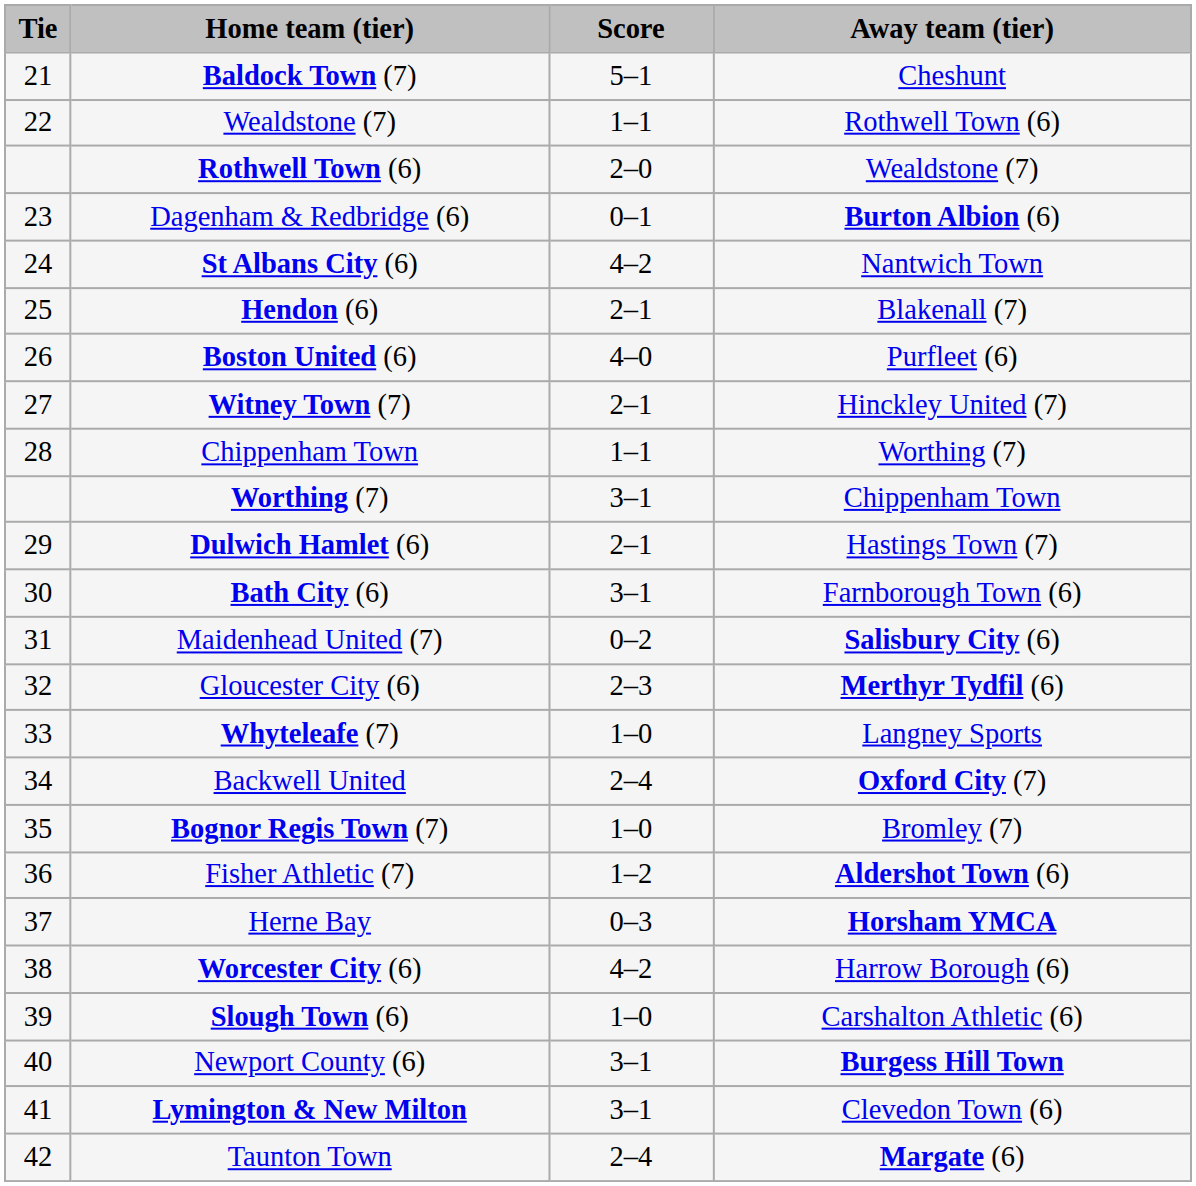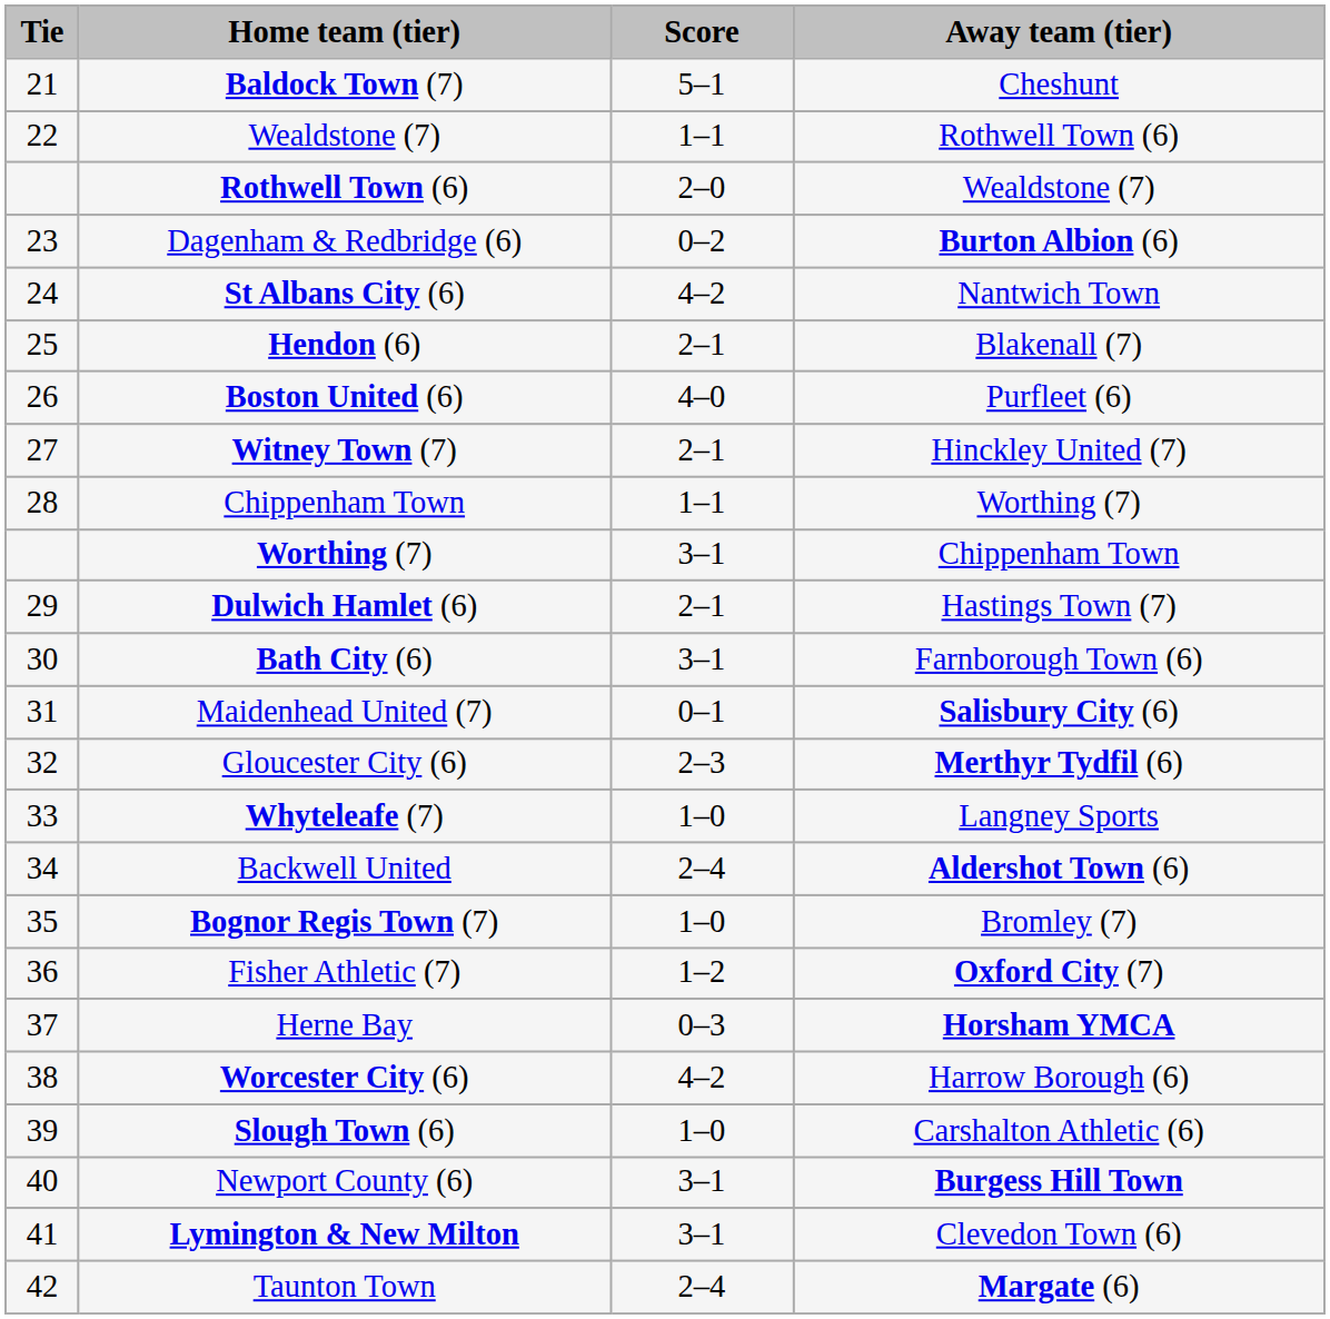Dagenham & Redbridge (6) | Score: 0–1 -> 0–2
Maidenhead United (7) | Score: 0–2 -> 0–1
Backwell United | Away team (tier): Oxford City (7) -> Aldershot Town (6)
Fisher Athletic (7) | Away team (tier): Aldershot Town (6) -> Oxford City (7)
